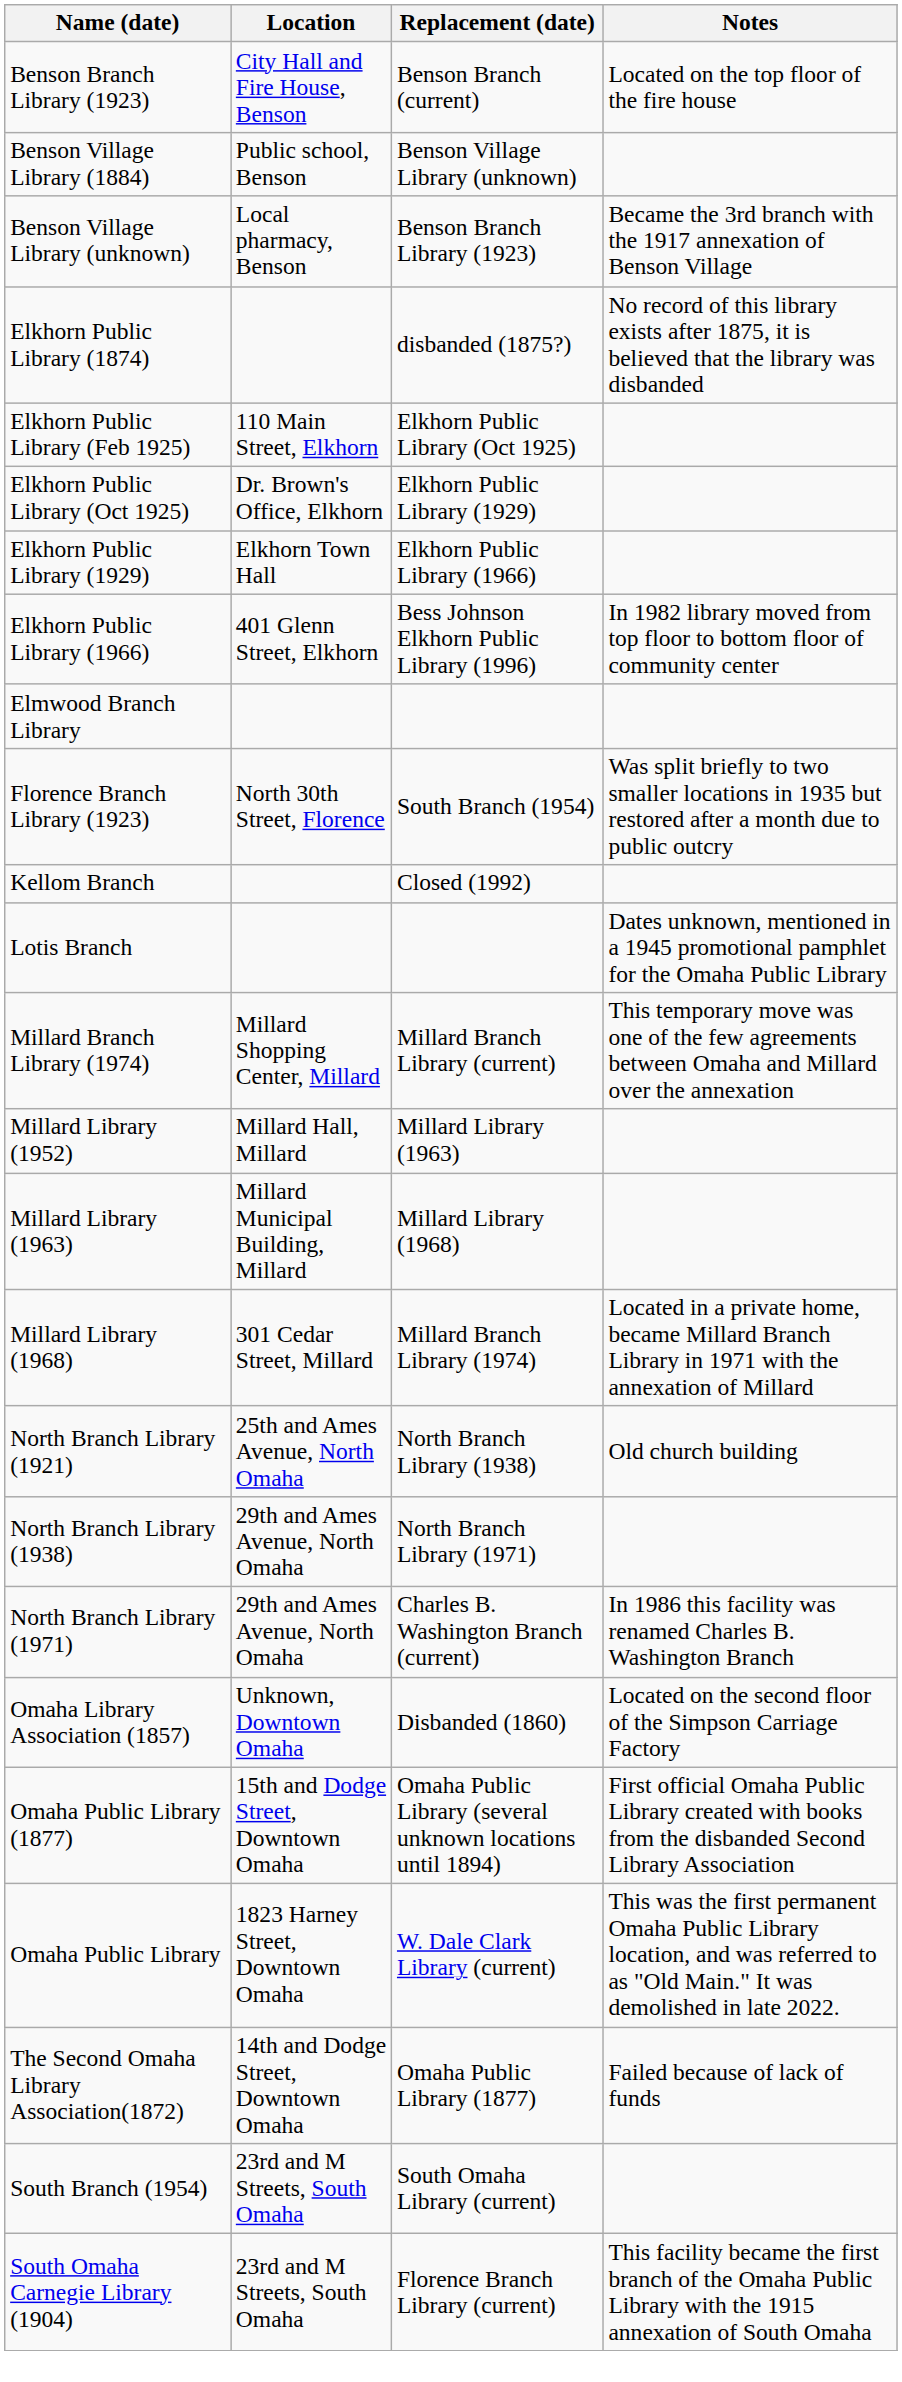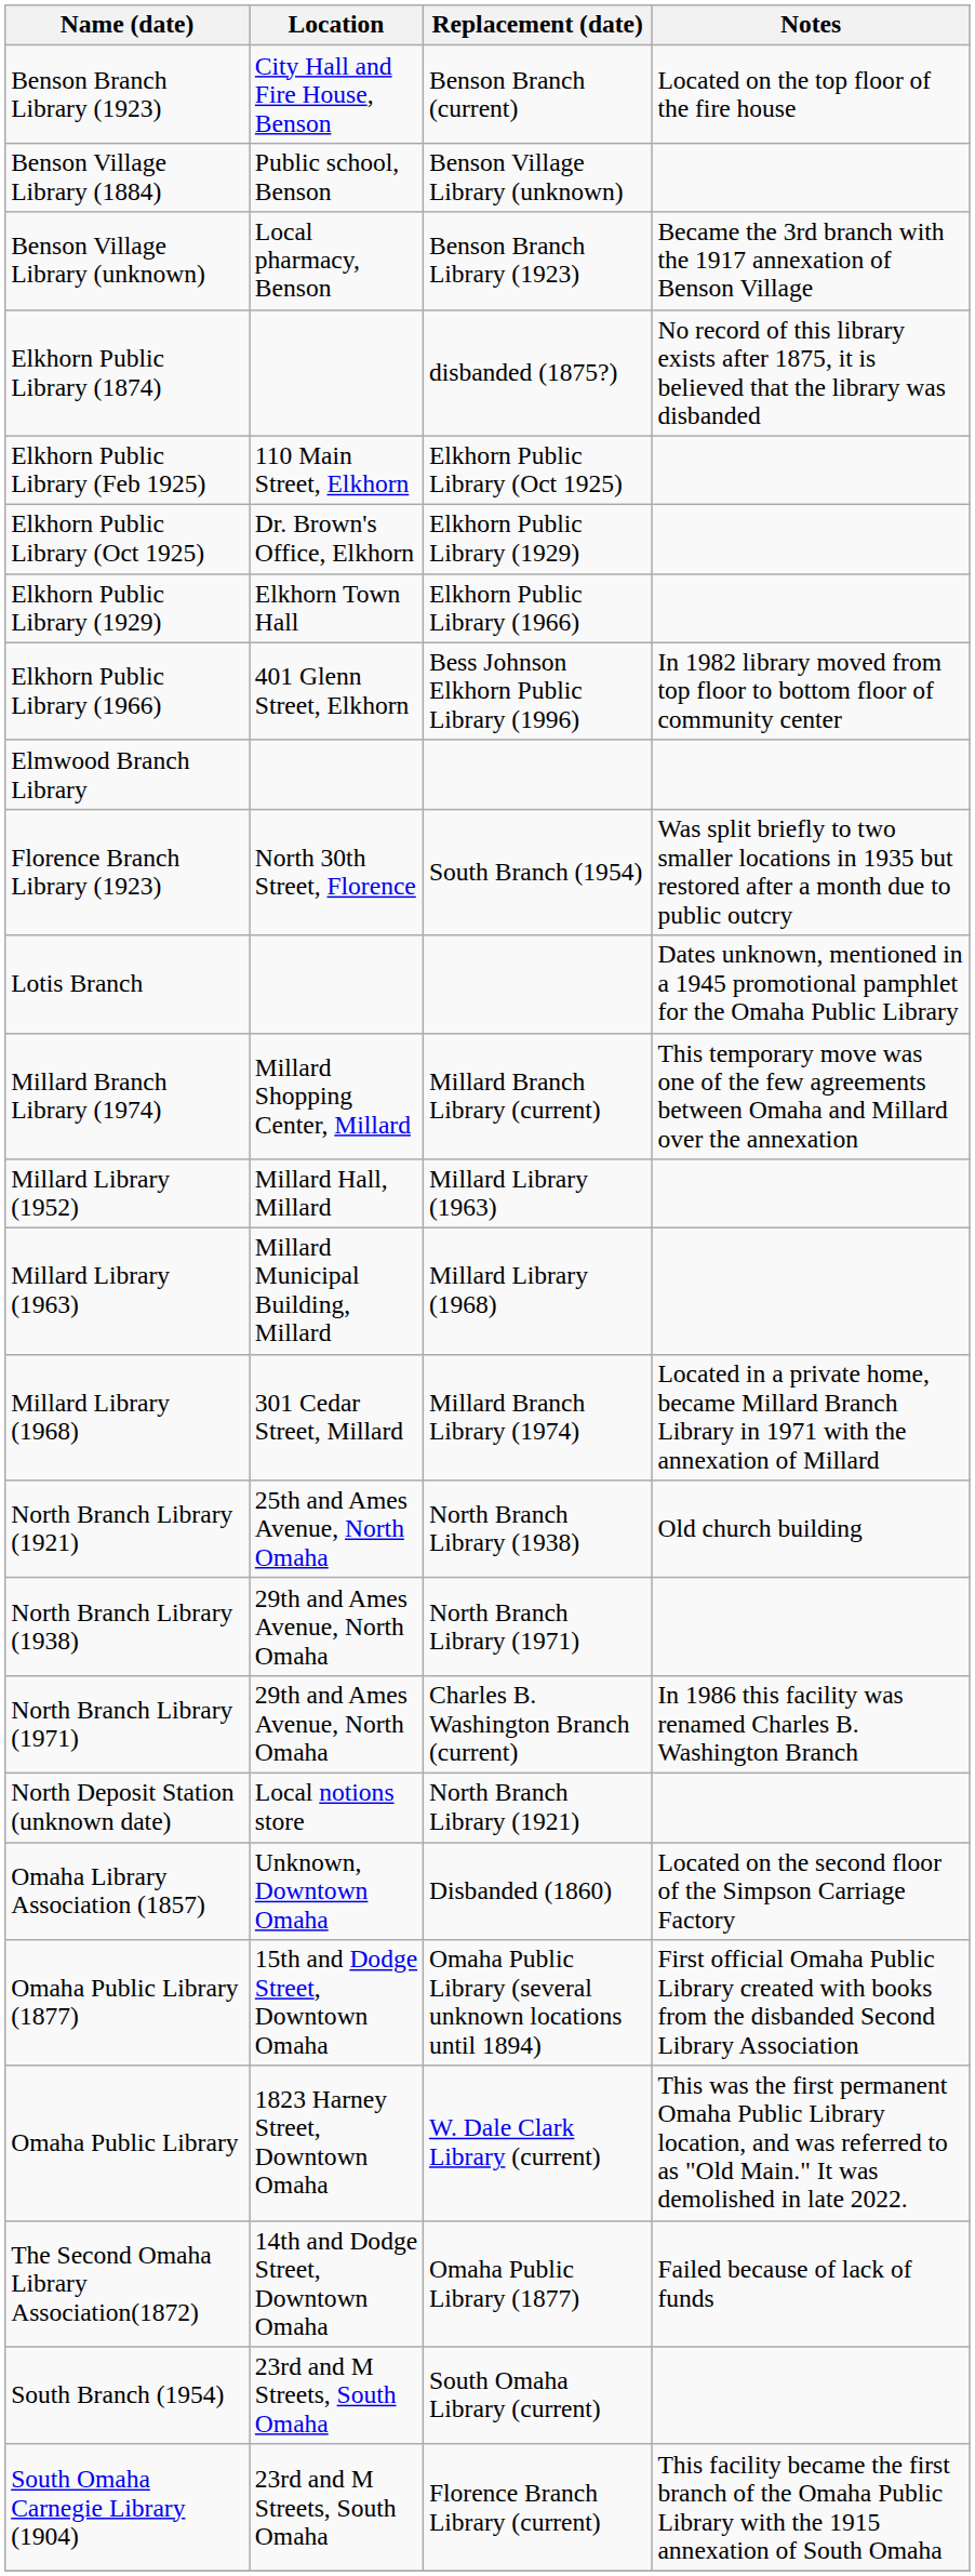- row: Kellom Branch | Closed (1992)
+ row: North Deposit Station (unknown date) | Local notions store | North Branch Library (1921)
